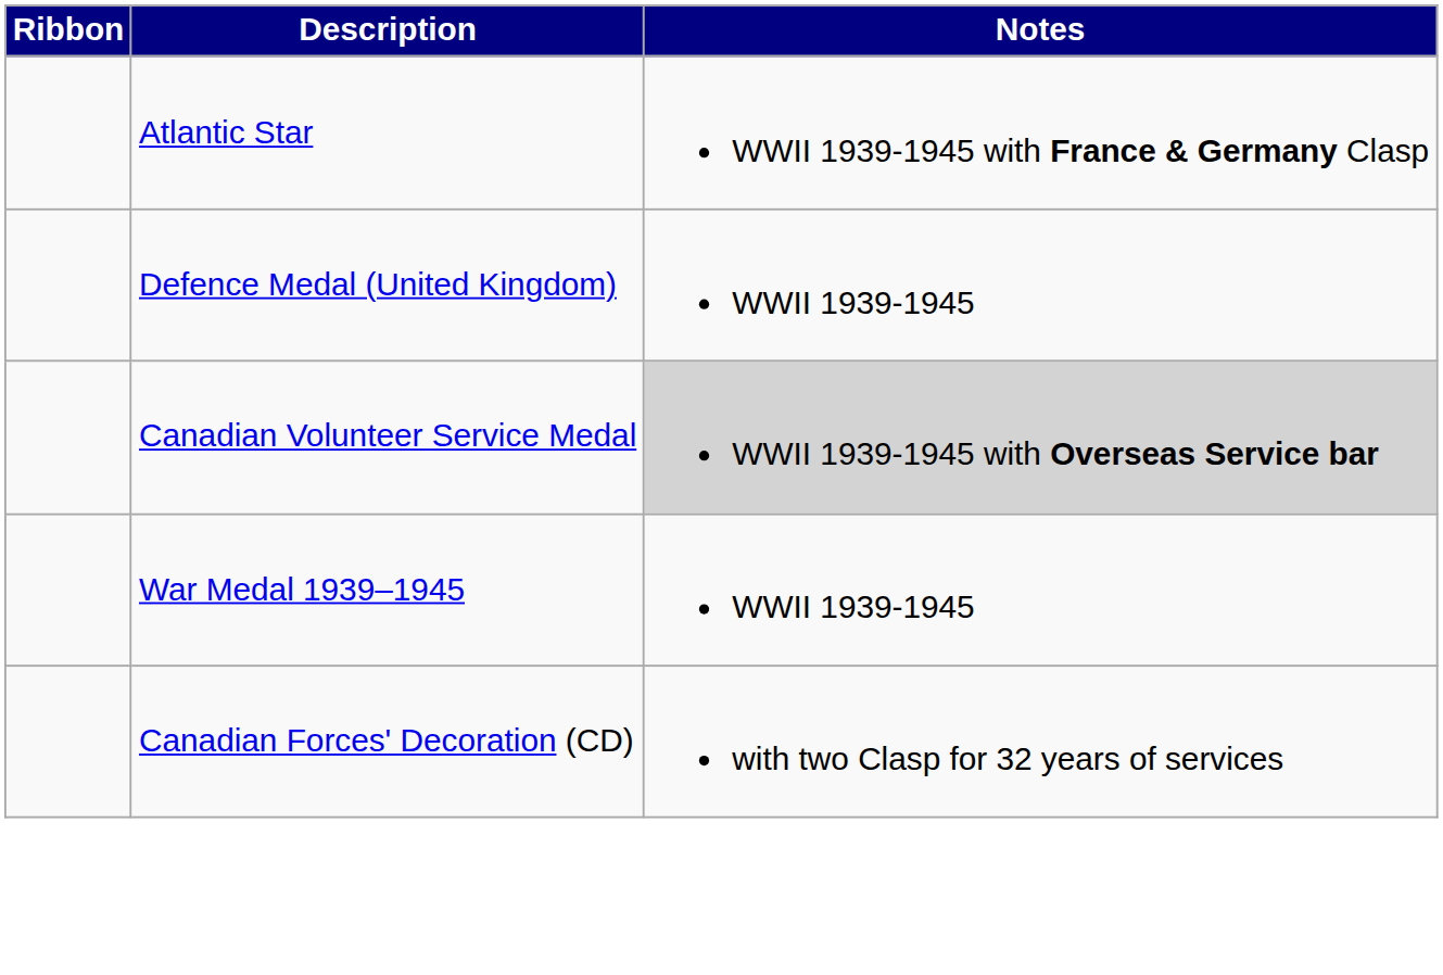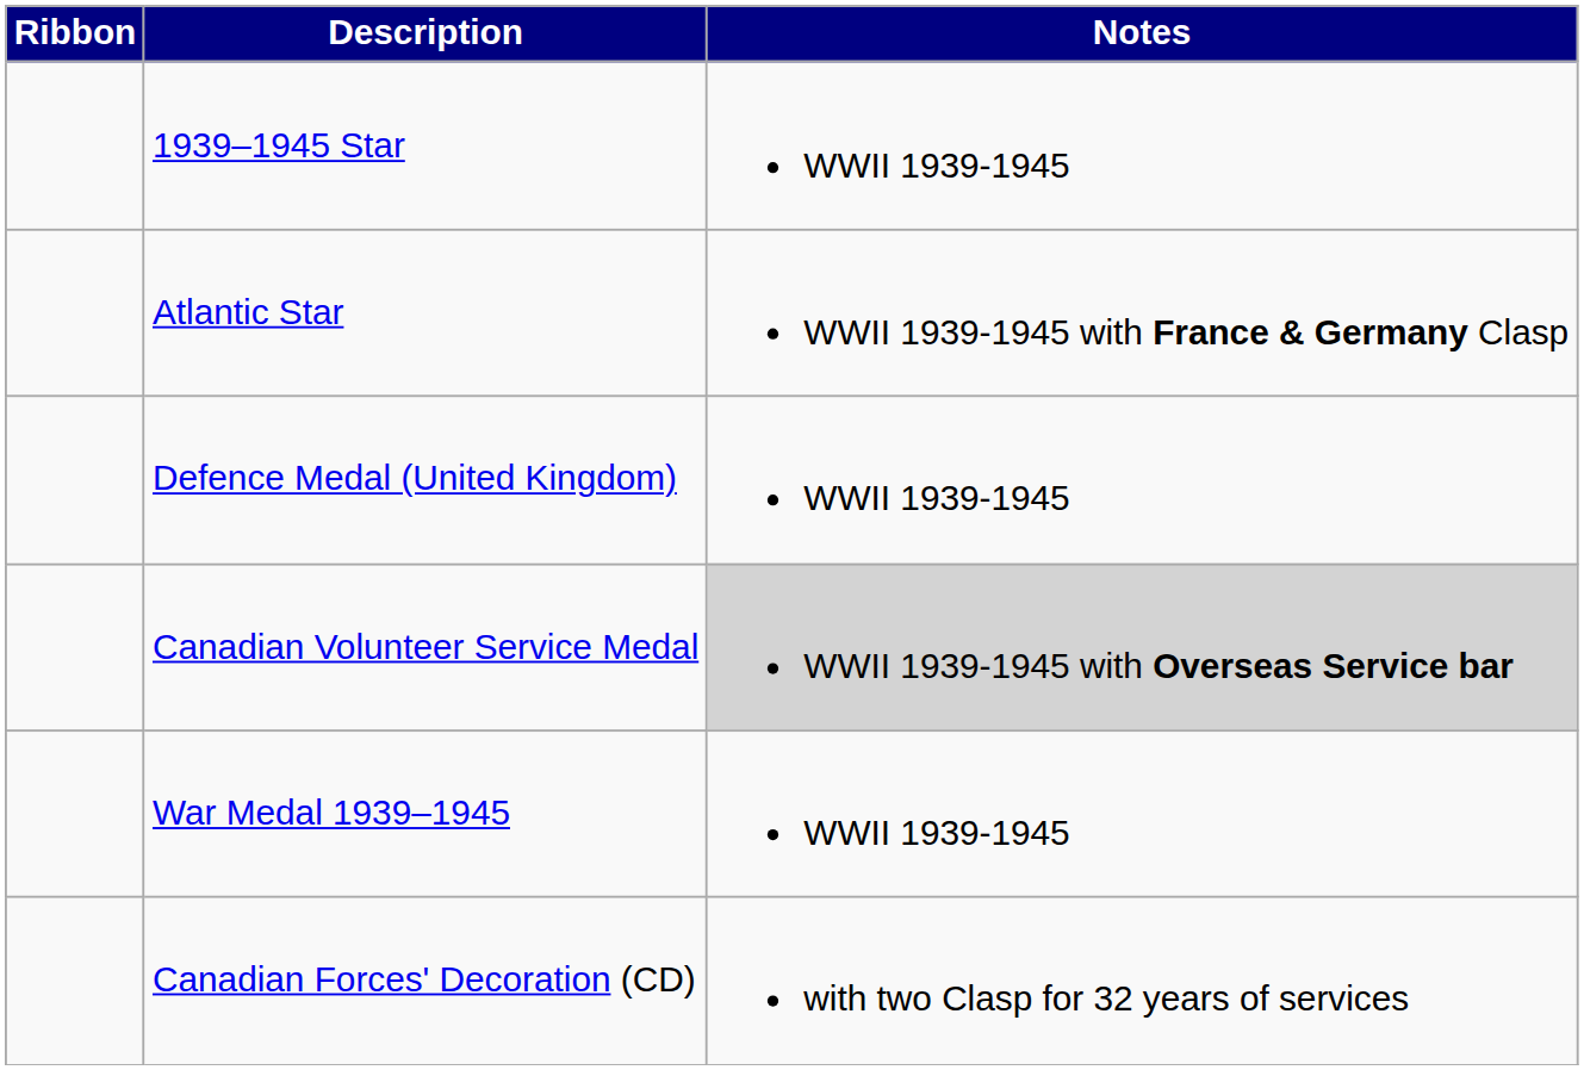+ row: 1939–1945 Star | WWII 1939-1945
